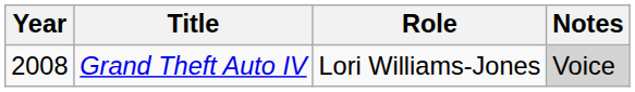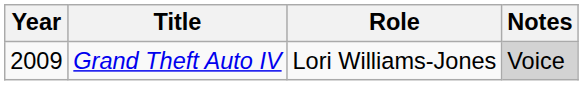Grand Theft Auto IV | Year: 2008 -> 2009
